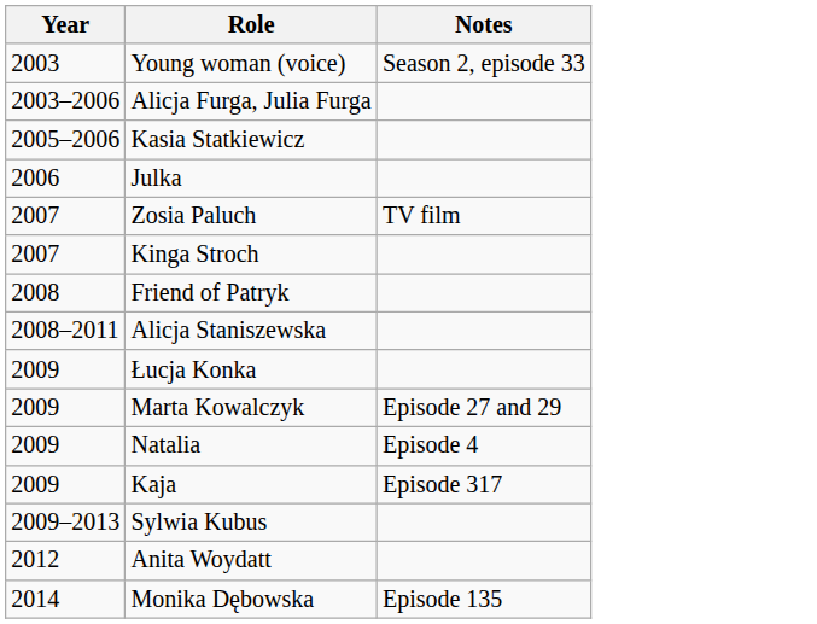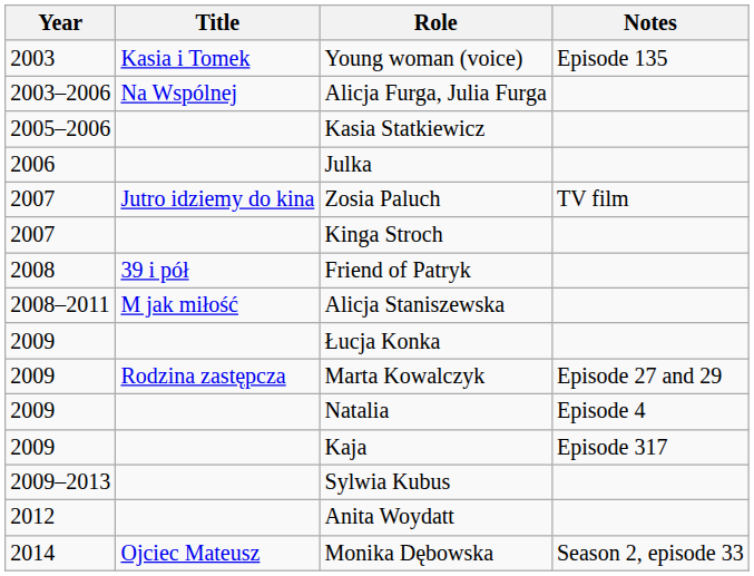+ column: Title | Kasia i Tomek | Na Wspólnej | Jutro idziemy do kina | 39 i pół | M jak miłość | Rodzina zastępcza | Ojciec Mateusz
Young woman (voice) | Notes: Season 2, episode 33 -> Episode 135
Monika Dębowska | Notes: Episode 135 -> Season 2, episode 33
